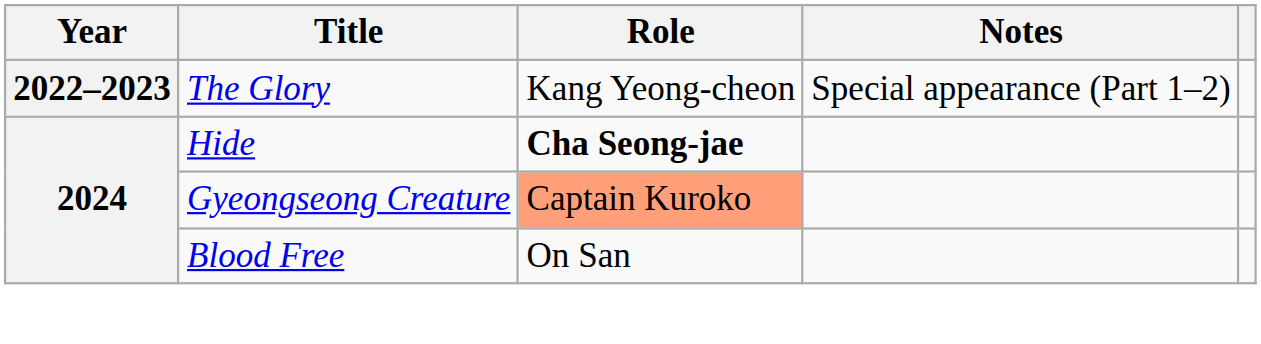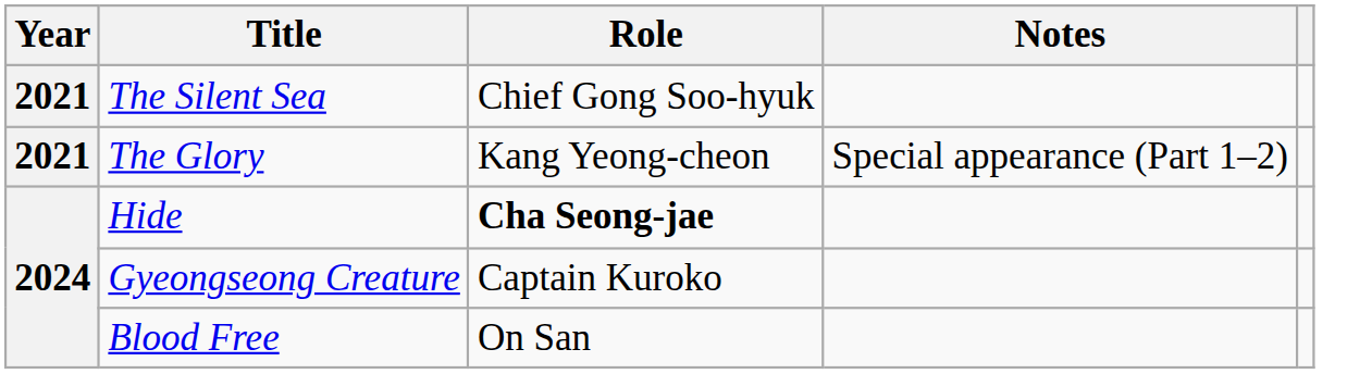+ row: 2021 | The Silent Sea | Chief Gong Soo-hyuk
The Glory | Year: 2022–2023 -> 2021
Gyeongseong Creature | Role: lightsalmon background -> no background
